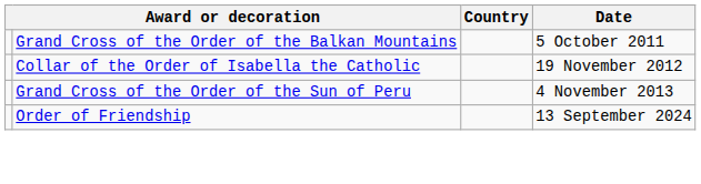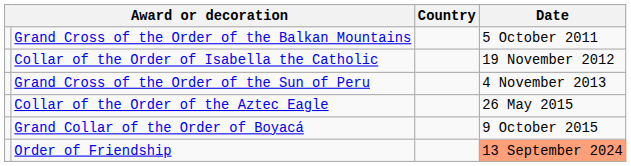+ row: Collar of the Order of the Aztec Eagle | 26 May 2015
+ row: Grand Collar of the Order of Boyacá | 9 October 2015
Order of Friendship | Date: no background -> lightsalmon background
